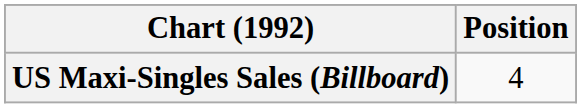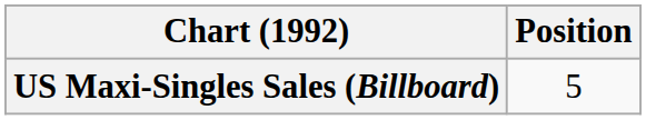US Maxi-Singles Sales (Billboard) | Position: 4 -> 5
